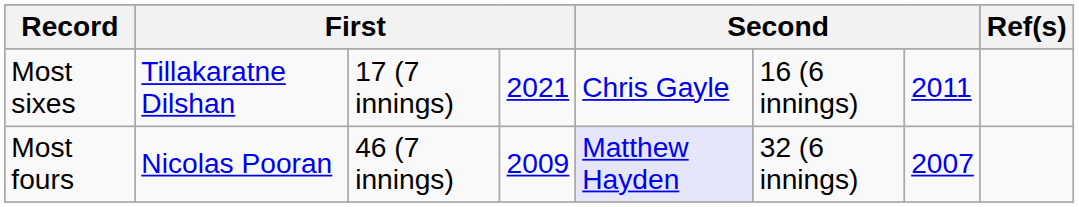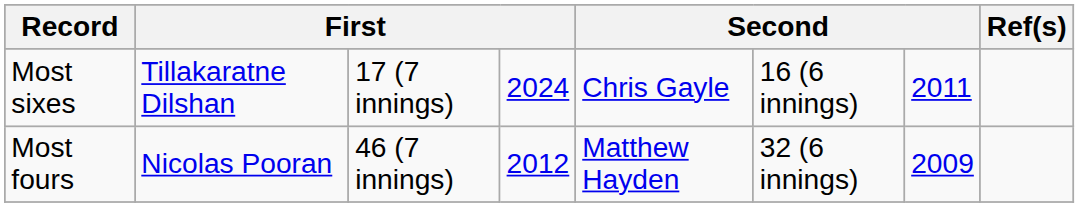Most sixes | column 4: 2021 -> 2024
Most fours | column 4: 2009 -> 2012
Most fours | column 5: lavender background -> no background
Most fours | column 7: 2007 -> 2009
